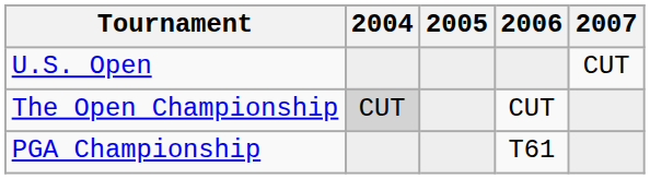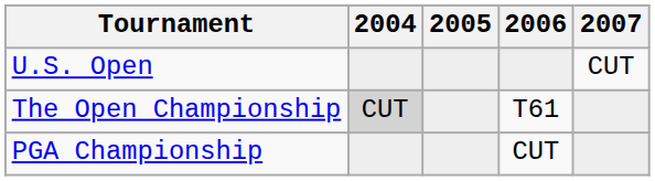The Open Championship | 2006: CUT -> T61
PGA Championship | 2006: T61 -> CUT
